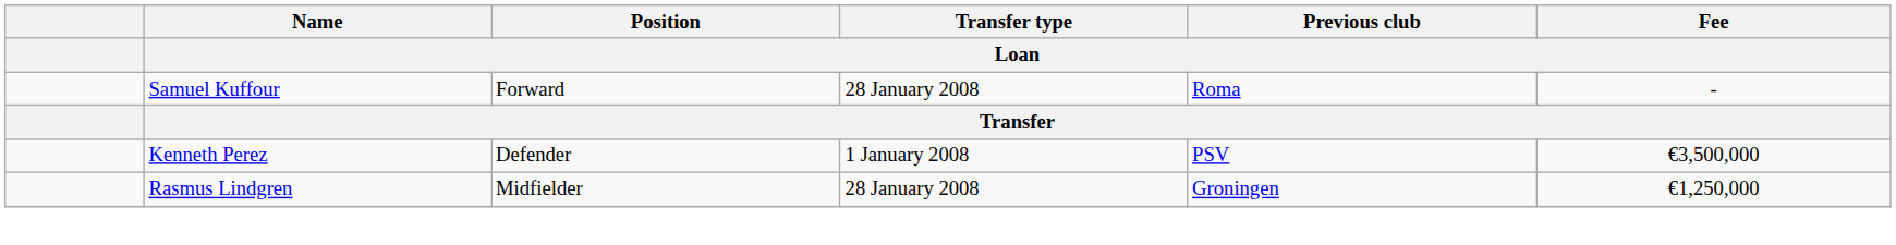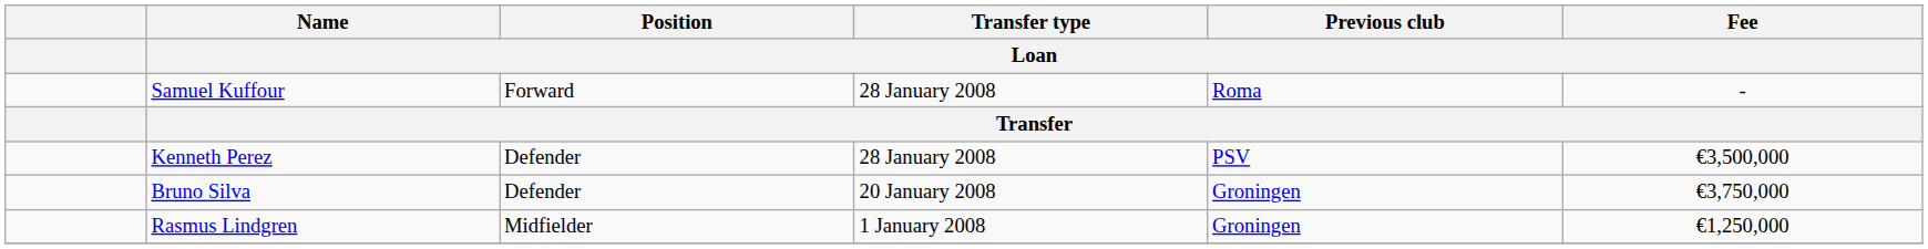Kenneth Perez | Transfer type / Loan: 1 January 2008 -> 28 January 2008
+ row: Bruno Silva | Defender | 20 January 2008 | Groningen | €3,750,000
Rasmus Lindgren | Transfer type / Loan: 28 January 2008 -> 1 January 2008
